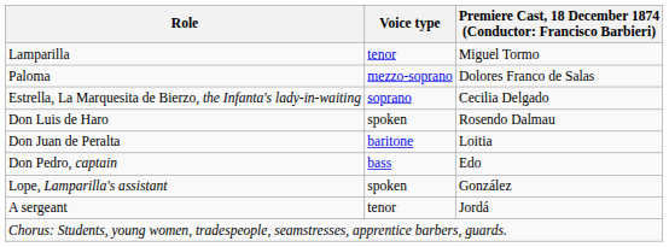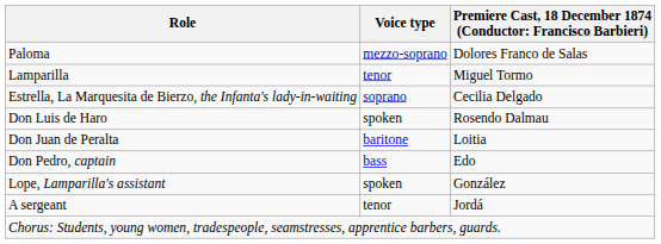rows swapped: Lamparilla <-> Paloma
